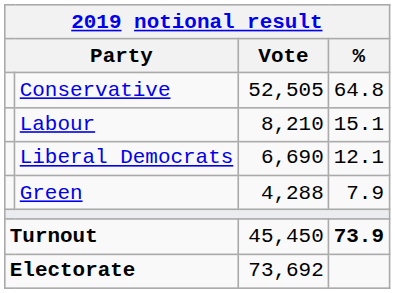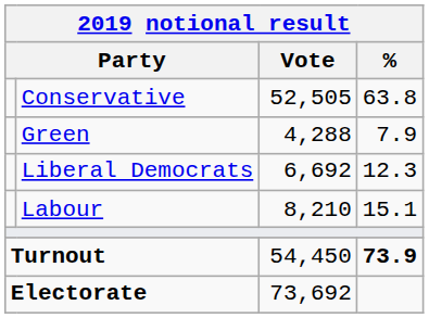Conservative | %: 64.8 -> 63.8
rows swapped: Labour <-> Green
Liberal Democrats | Vote: 6,690 -> 6,692
Liberal Democrats | %: 12.1 -> 12.3
Turnout | Vote: 45,450 -> 54,450
